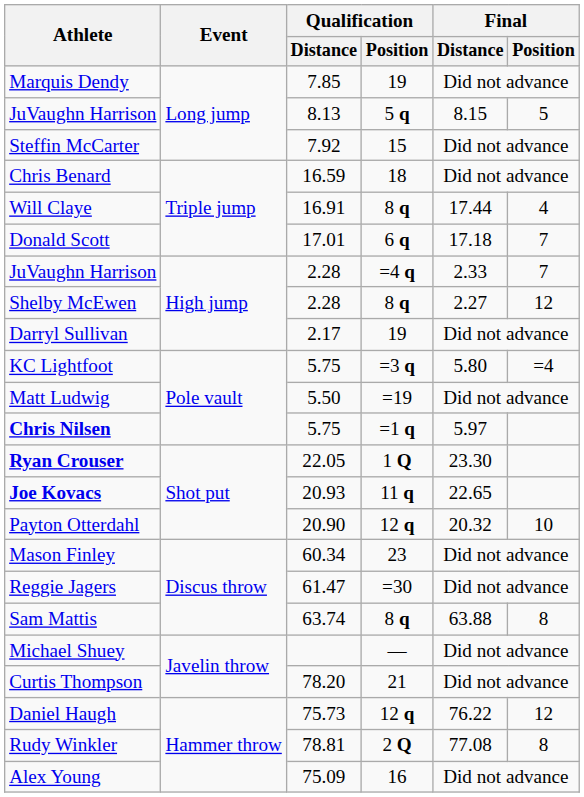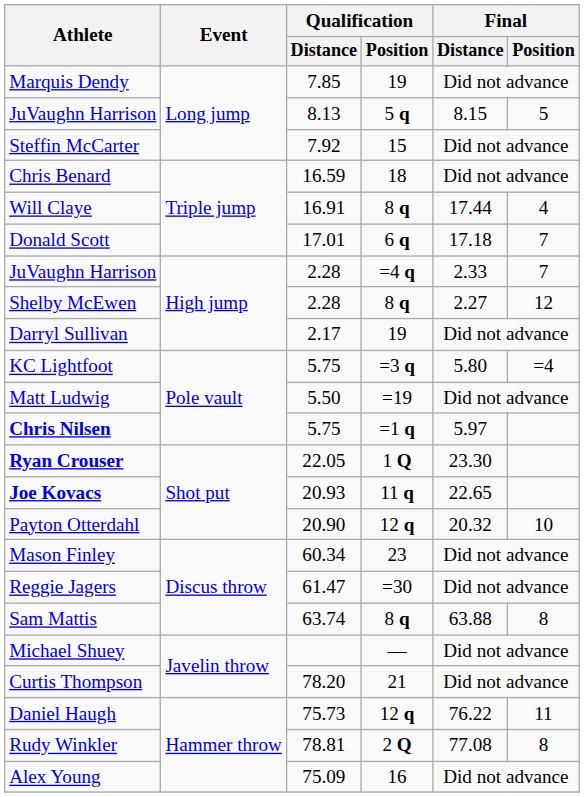Daniel Haugh | Final / Position: 12 -> 11
